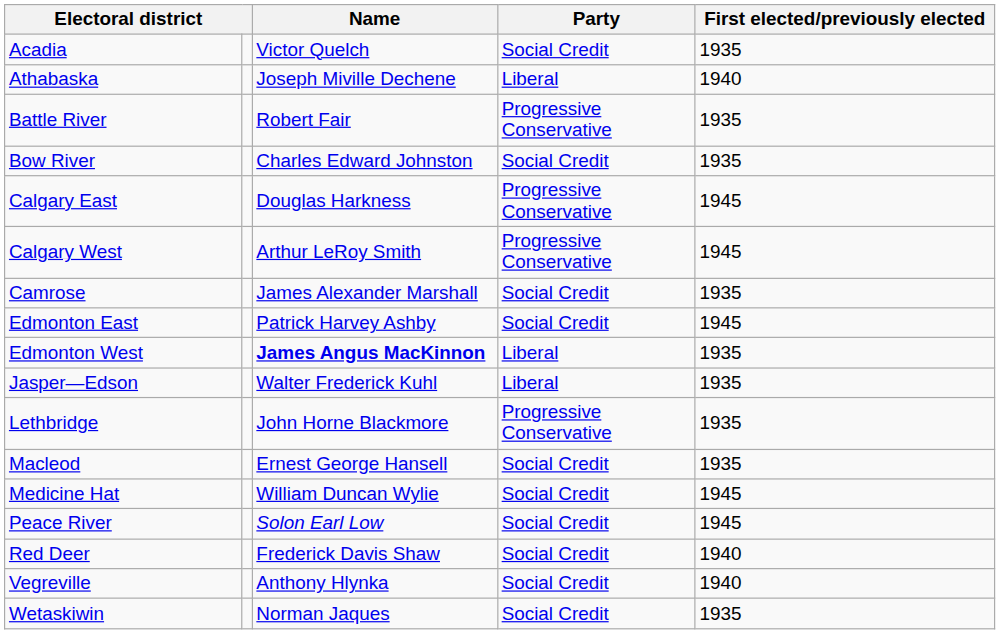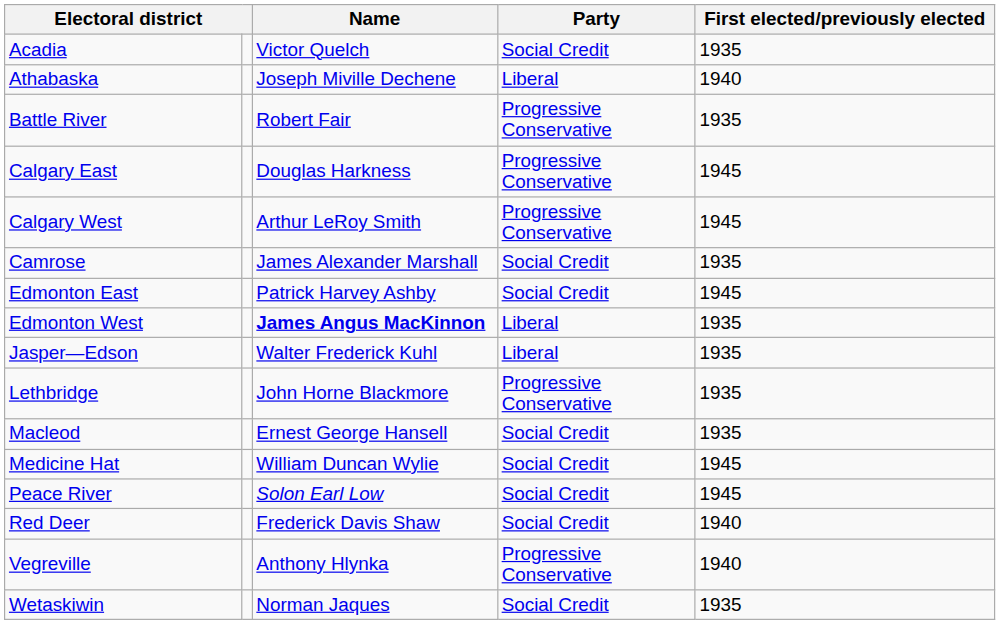- row: Bow River | Charles Edward Johnston | Social Credit | 1935
Vegreville | Party: Social Credit -> Progressive Conservative
